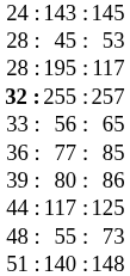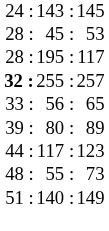- row: 36 : | 77 : | 85
80 : | column 3: 86 -> 89
117 : | column 3: 125 -> 123
140 : | column 3: 148 -> 149
